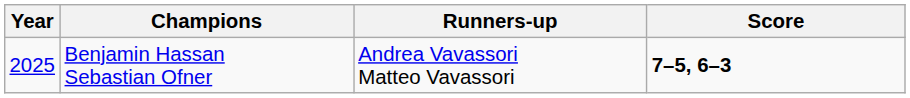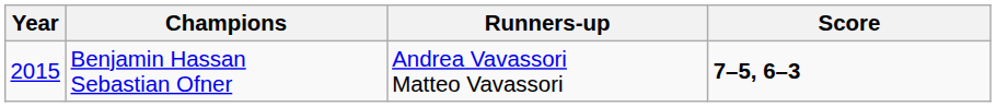Benjamin Hassan Sebastian Ofner | Year: 2025 -> 2015
